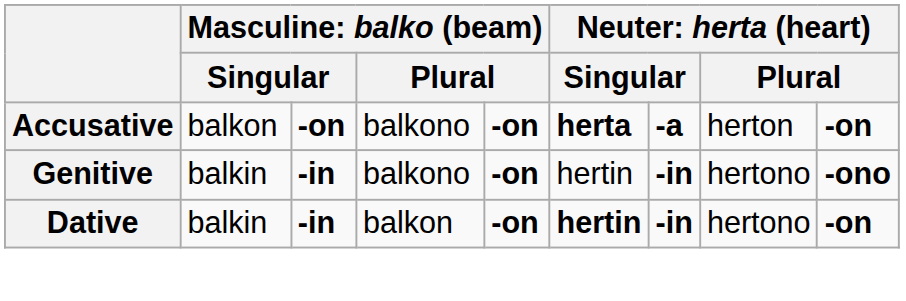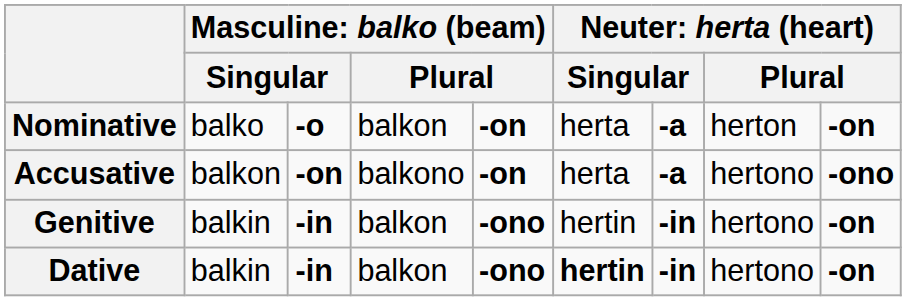+ row: Nominative | balko | -o | balkon | -on | herta | -a | herton | -on
Accusative | column 6: bold -> normal
Accusative | column 8: herton -> hertono
Accusative | column 9: -on -> -ono
Genitive | column 4: balkono -> balkon
Genitive | column 5: -on -> -ono
Genitive | column 9: -ono -> -on
Dative | column 5: -on -> -ono
